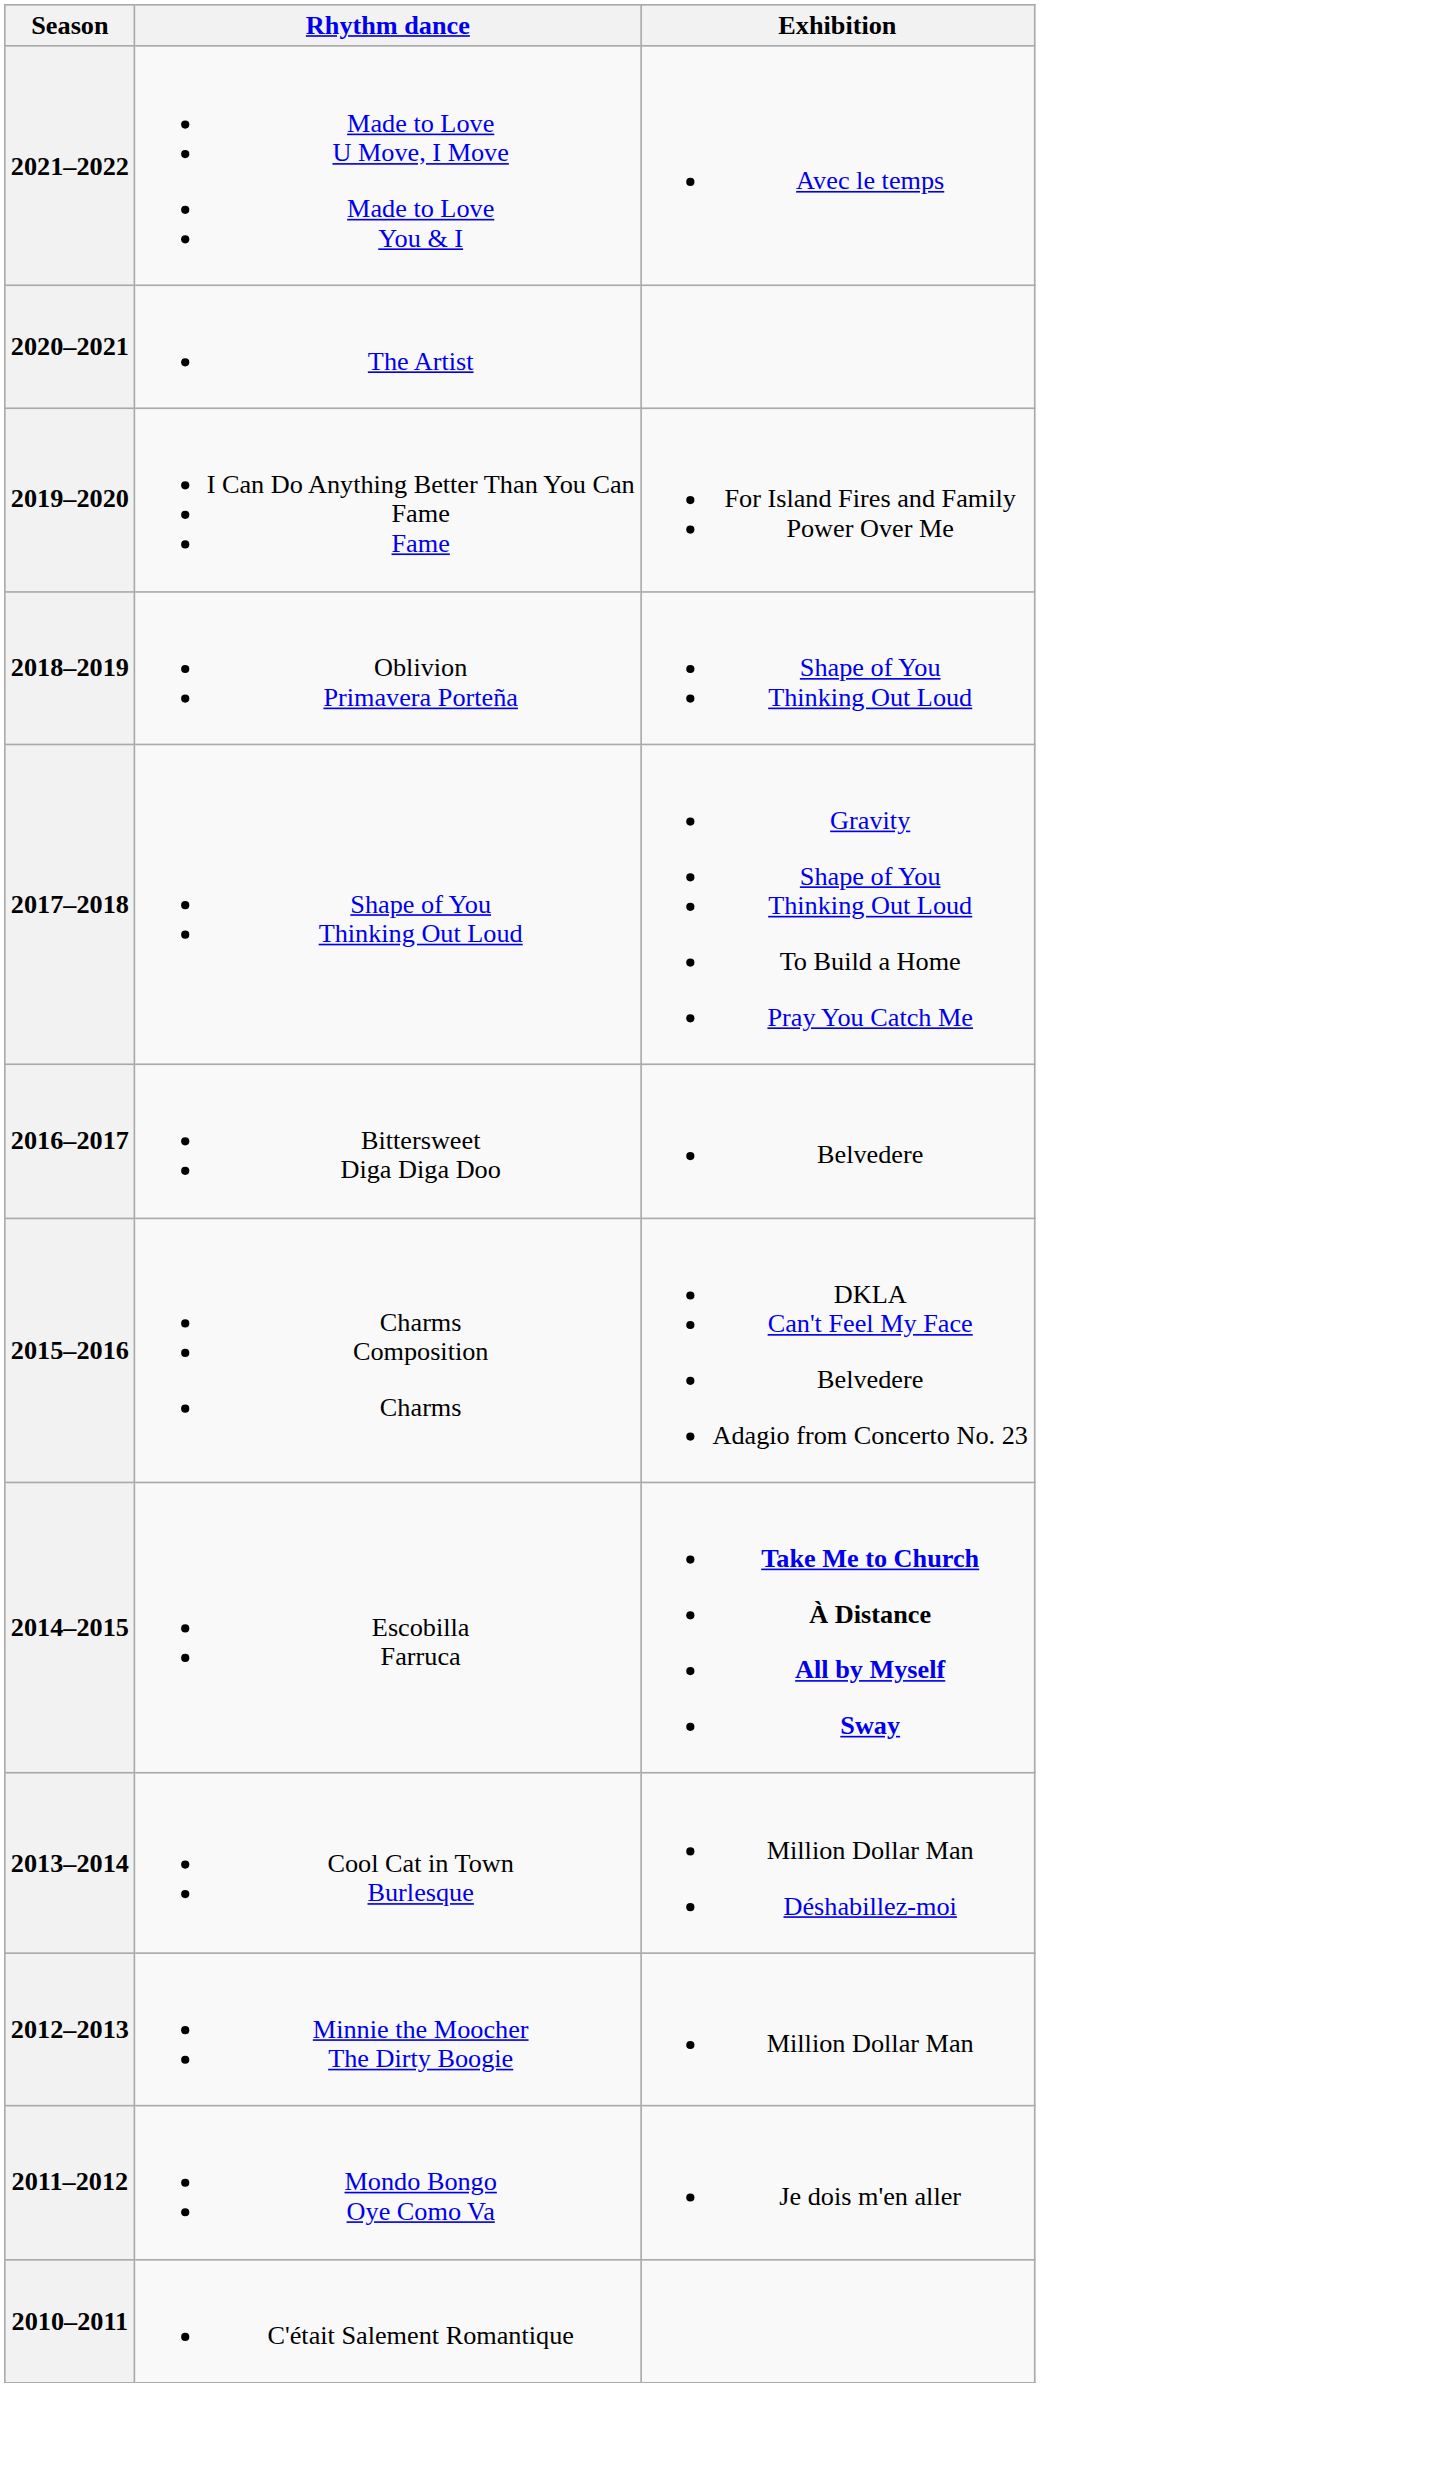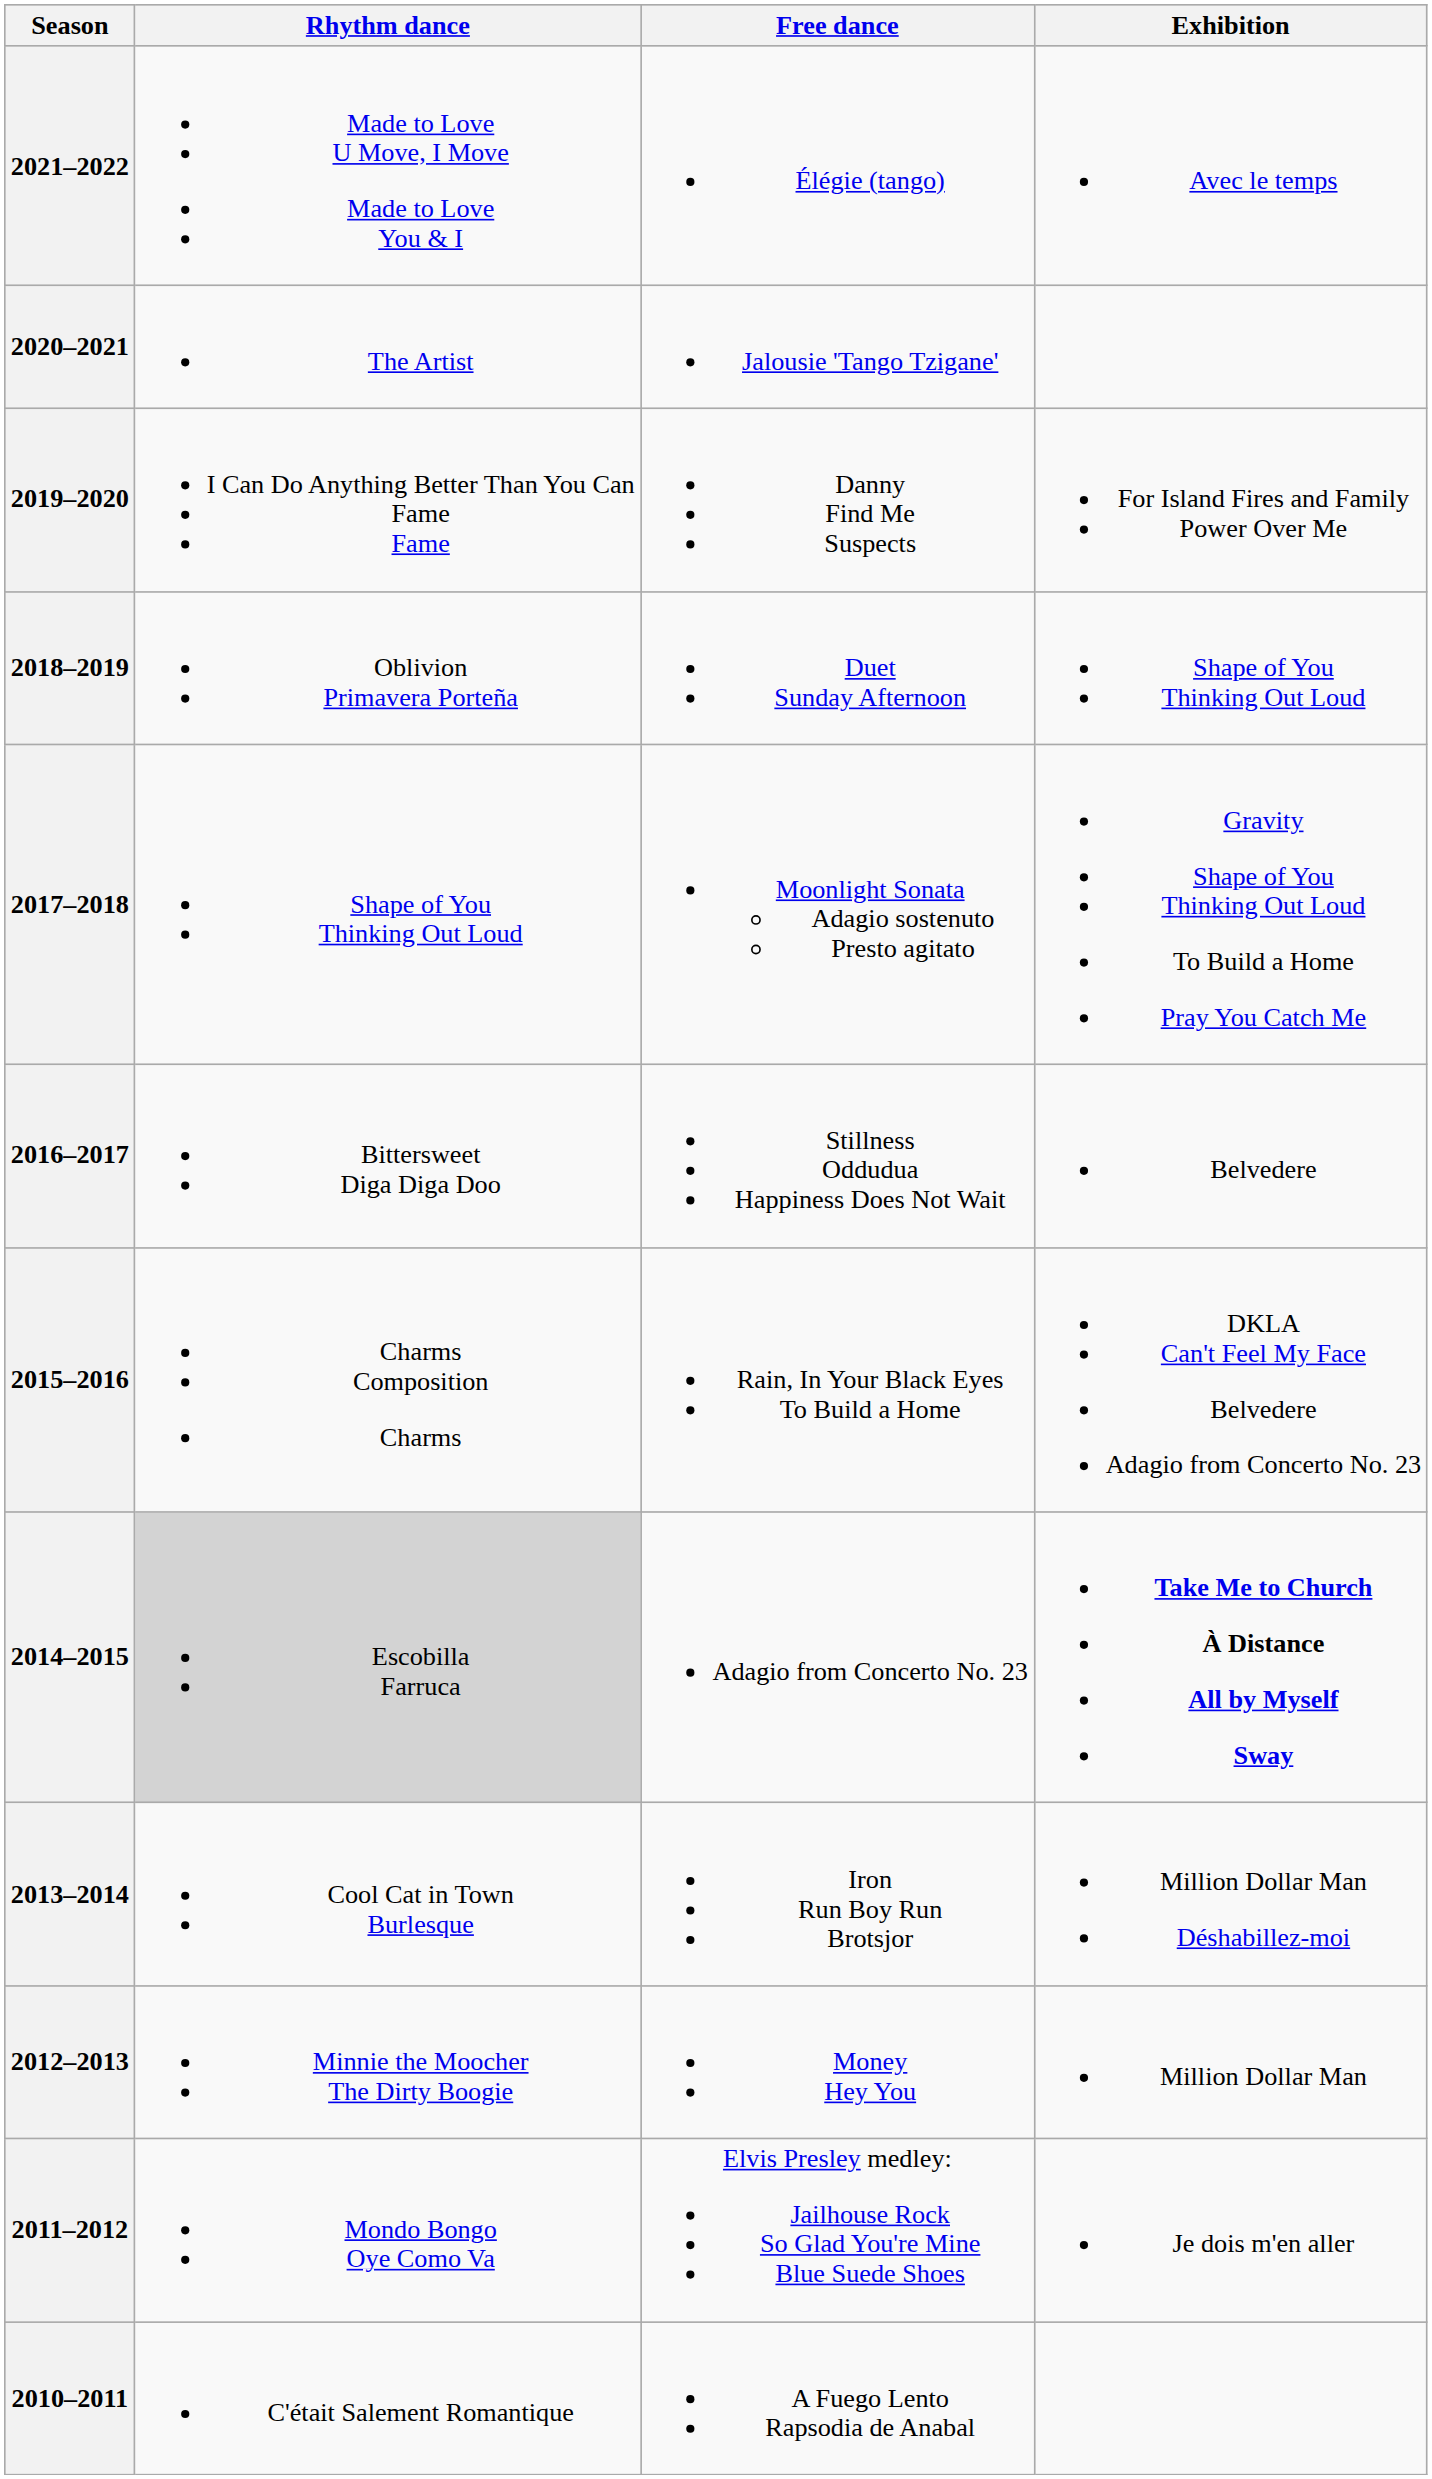+ column: Free dance | Élégie (tango) | Jalousie 'Tango Tzigane' | Danny Find Me Suspects | Duet Sunday Afternoon | Moonlight Sonata Adagio sostenuto Presto agitato | Stillness Oddudua Happiness Does Not Wait | Rain, In Your Black Eyes To Build a Home | Adagio from Concerto No. 23 | Iron Run Boy Run Brotsjor | Money Hey You | Elvis Presley medley: Jailhouse Rock So Glad You're Mine Blue Suede Shoes | A Fuego Lento Rapsodia de Anabal
2014–2015 | Rhythm dance: no background -> lightgrey background
